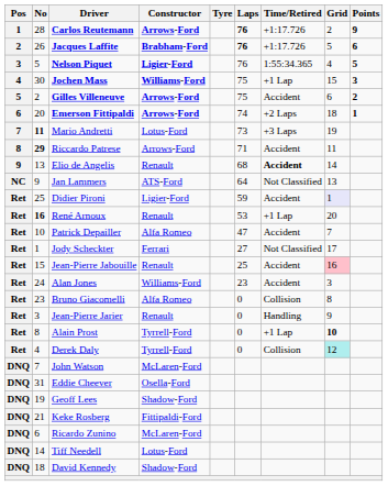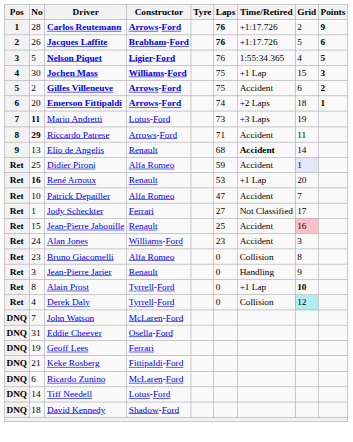- row: NC | 9 | Jan Lammers | ATS-Ford | 64 | Not Classified | 13
Didier Pironi | Constructor: Ligier-Ford -> Alfa Romeo
Geoff Lees | Constructor: Shadow-Ford -> Ferrari
